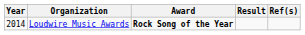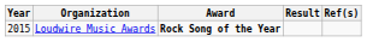Loudwire Music Awards | Year: 2014 -> 2015
